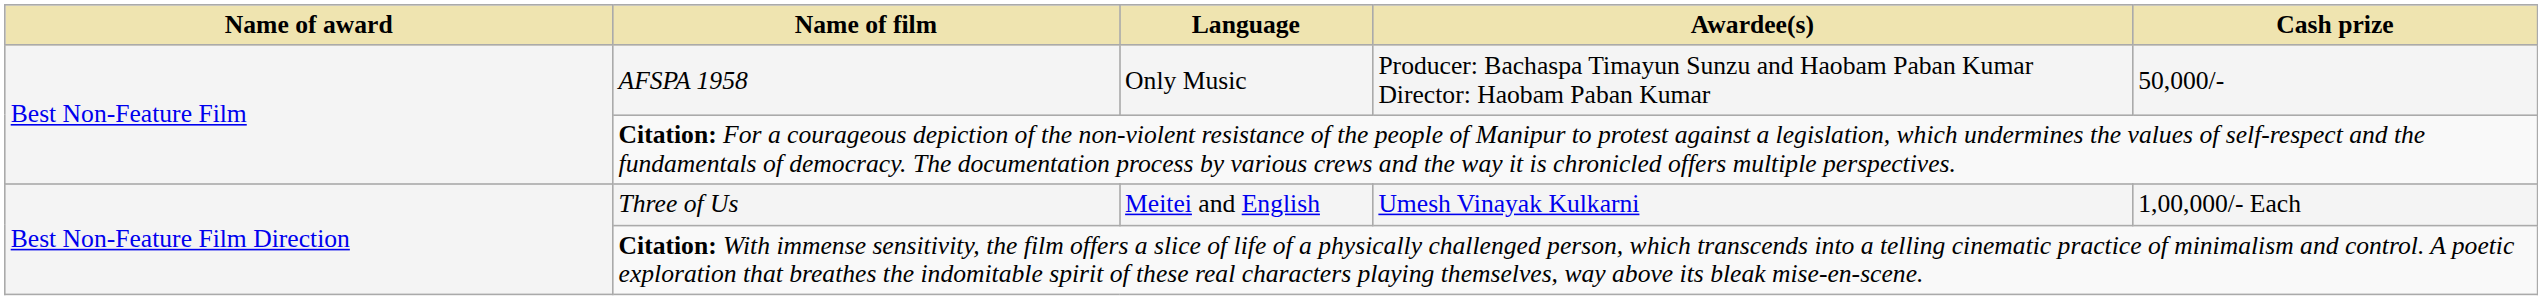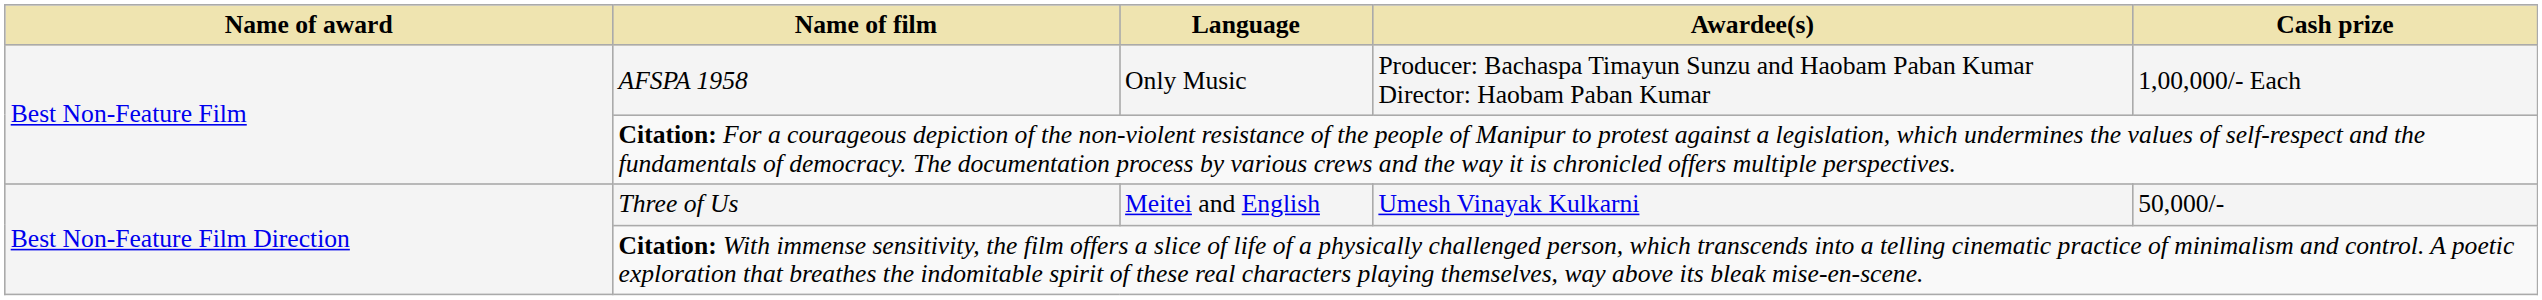AFSPA 1958 | Cash prize: 50,000/- -> 1,00,000/- Each
Three of Us | Cash prize: 1,00,000/- Each -> 50,000/-
